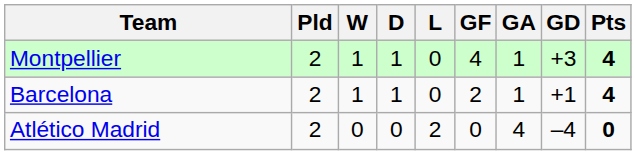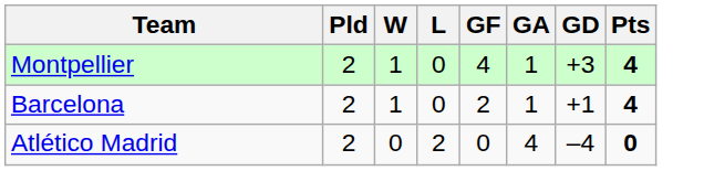- column: D | 1 | 1 | 0
